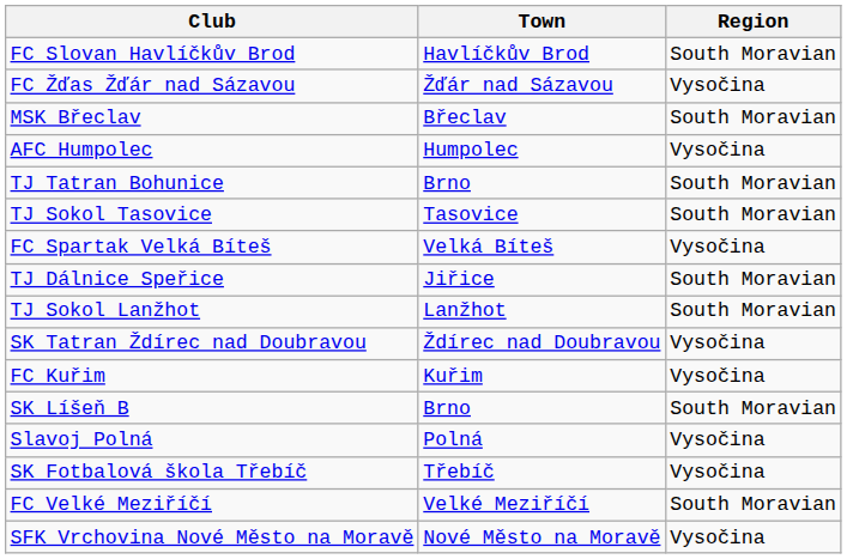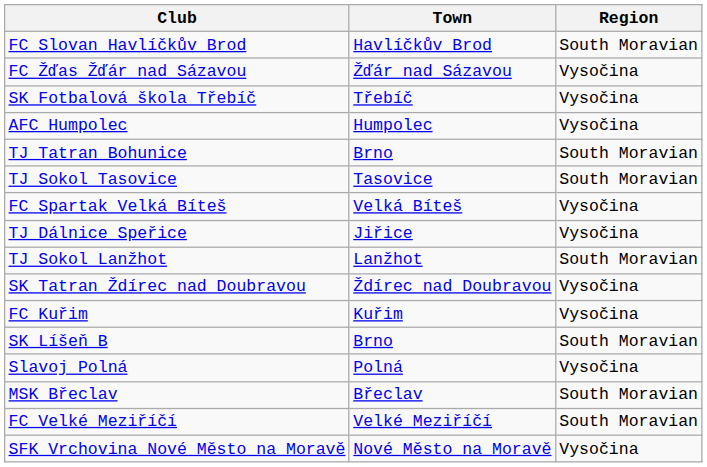rows swapped: MSK Břeclav <-> SK Fotbalová škola Třebíč
TJ Dálnice Speřice | Region: South Moravian -> Vysočina
